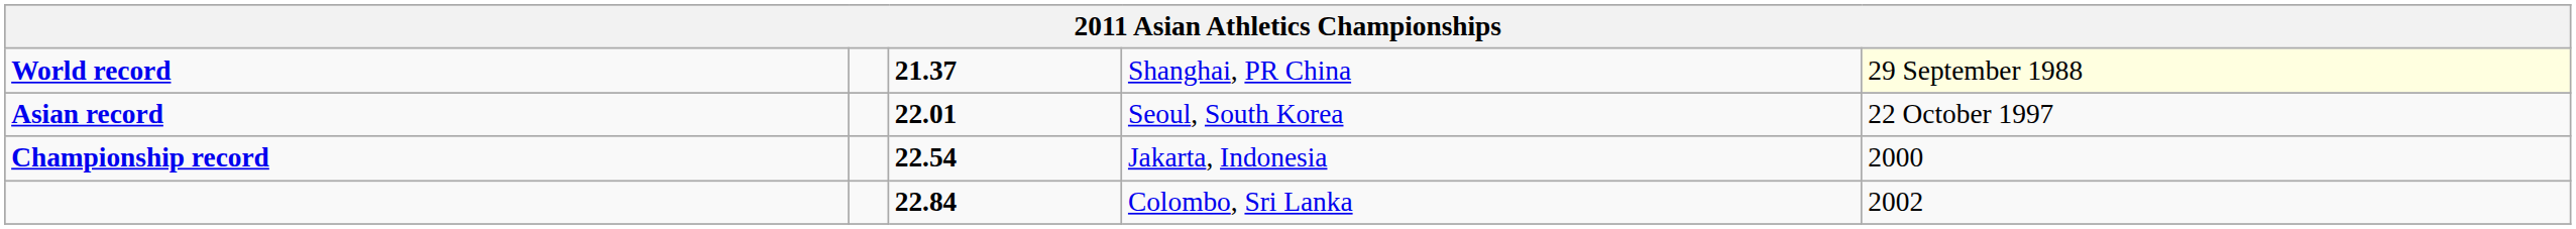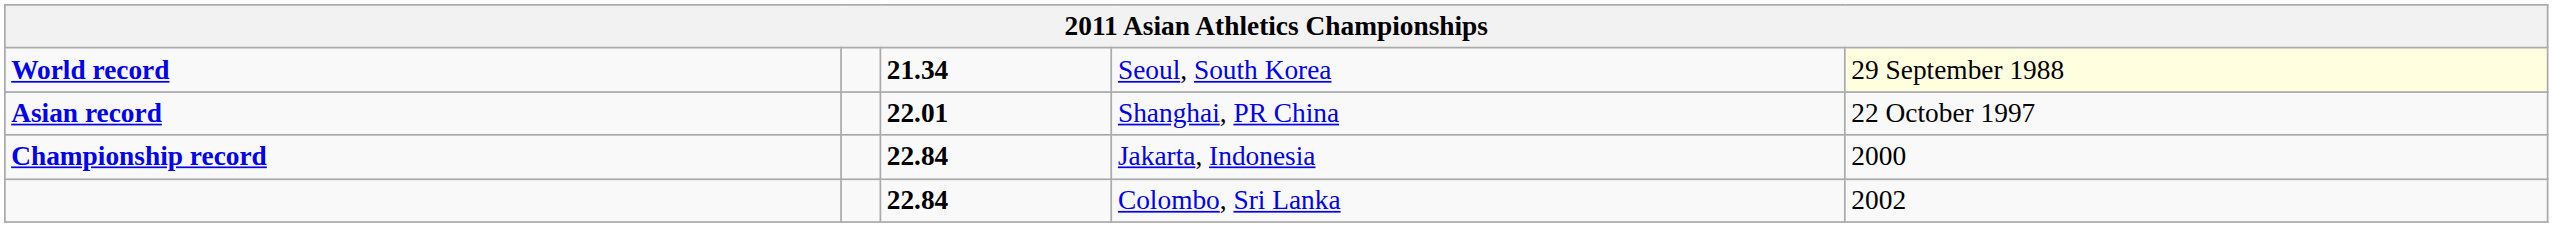World record | column 3: 21.37 -> 21.34
World record | column 4: Shanghai, PR China -> Seoul, South Korea
Asian record | column 4: Seoul, South Korea -> Shanghai, PR China
Championship record | column 3: 22.54 -> 22.84
